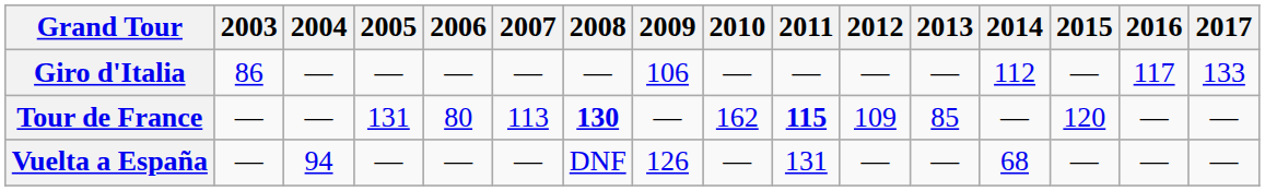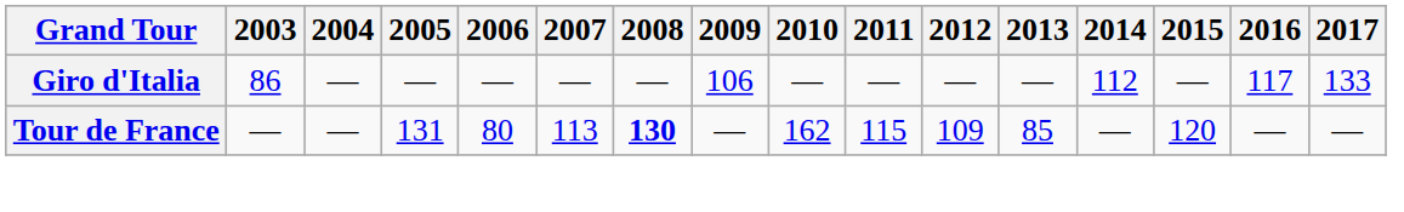Tour de France | 2011: bold -> normal
- row: Vuelta a España | — | 94 | — | — | — | DNF | 126 | — | 131 | — | — | 68 | — | — | —
